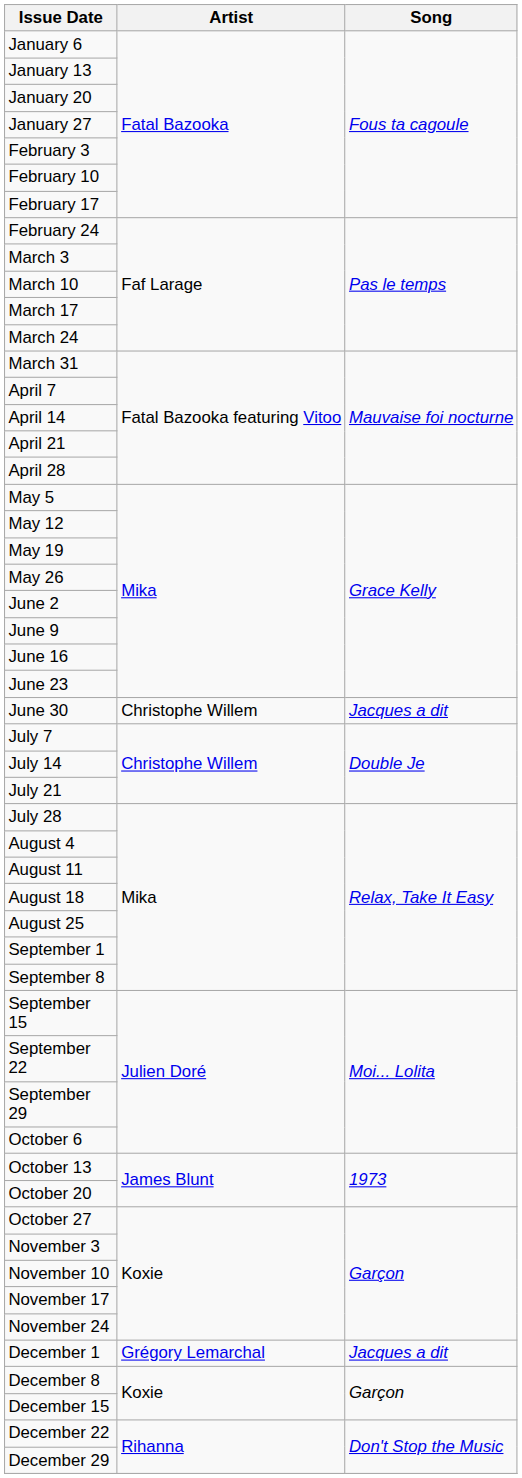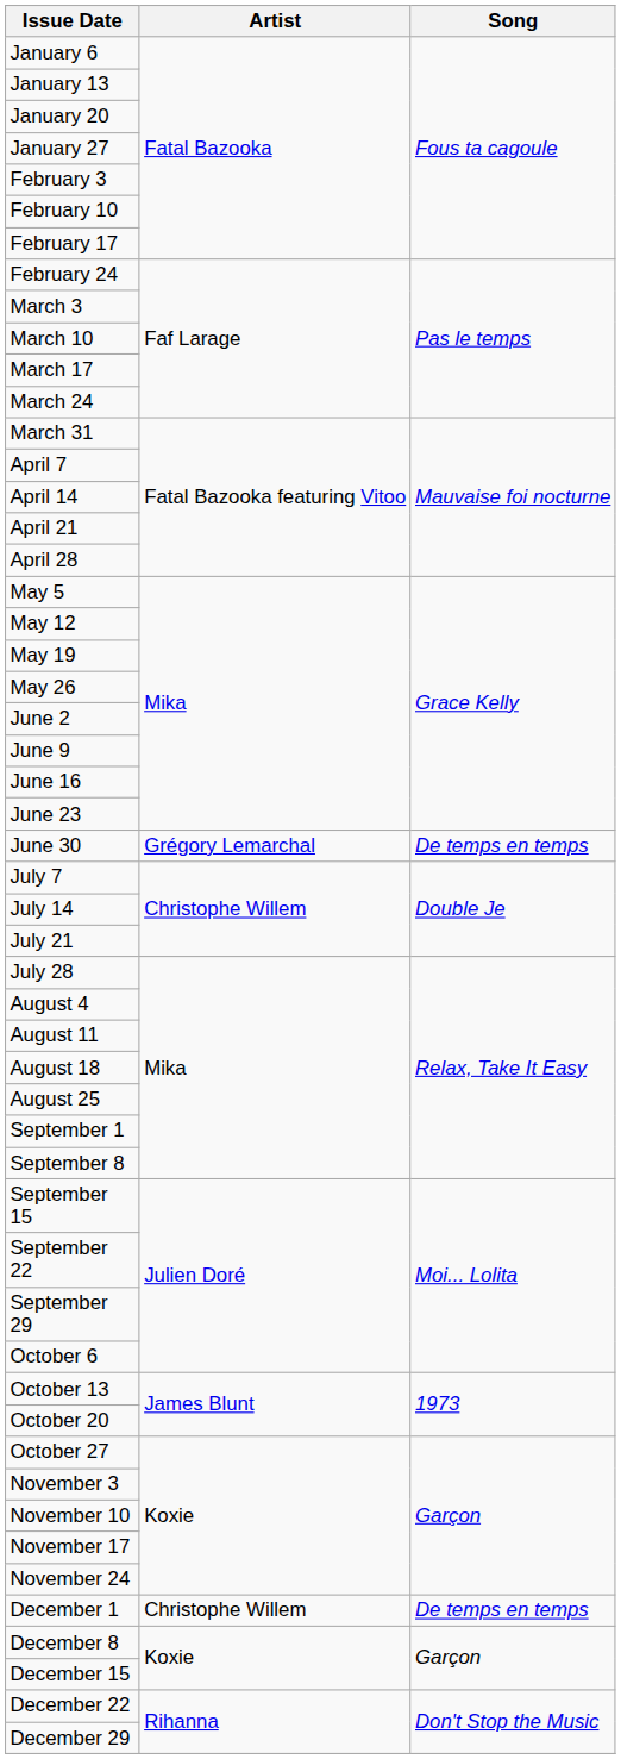June 30 | Artist: Christophe Willem -> Grégory Lemarchal
June 30 | Song: Jacques a dit -> De temps en temps
December 1 | Artist: Grégory Lemarchal -> Christophe Willem
December 1 | Song: Jacques a dit -> De temps en temps
